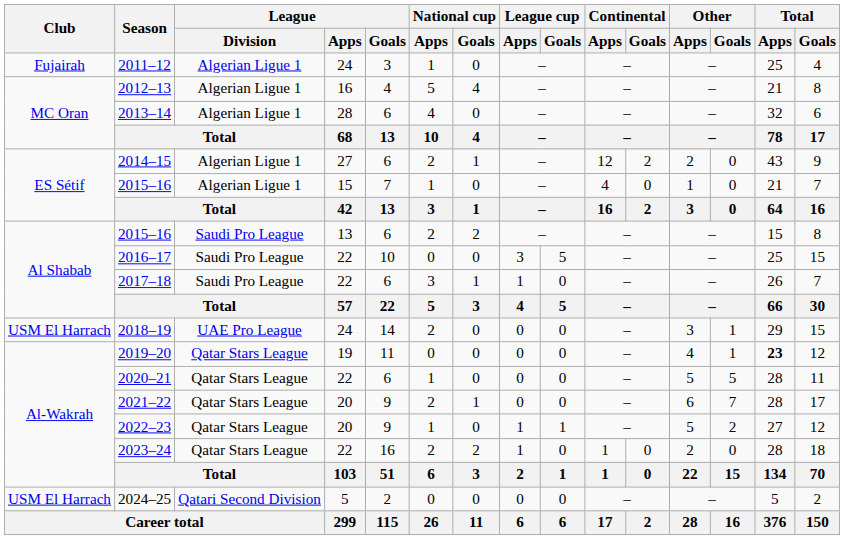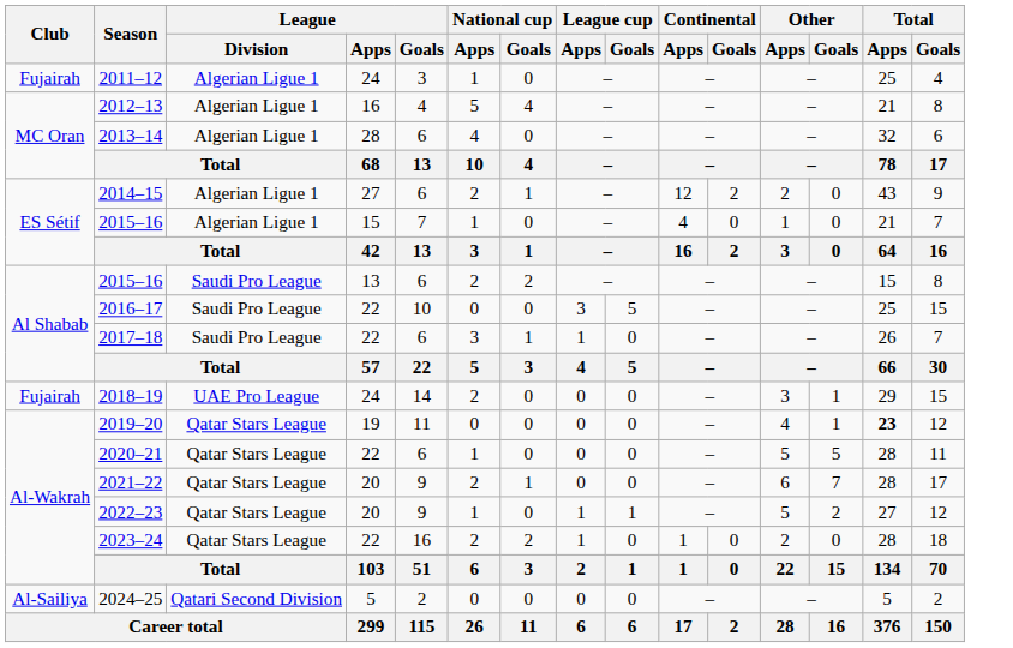2018–19 | Club: USM El Harrach -> Fujairah
2024–25 | Club: USM El Harrach -> Al-Sailiya
